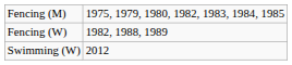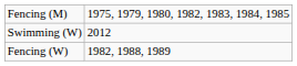rows swapped: Fencing (W) <-> Swimming (W)
